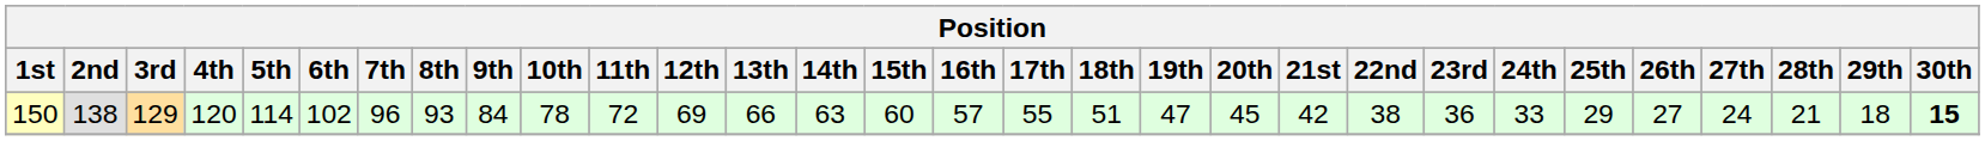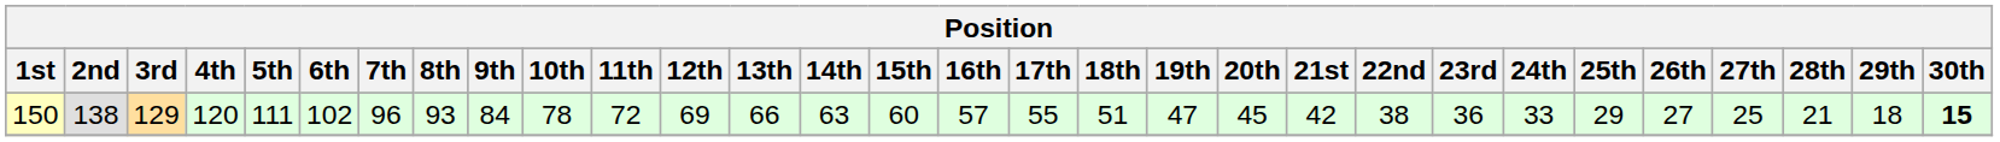150 | 5th: 114 -> 111
150 | 27th: 24 -> 25
